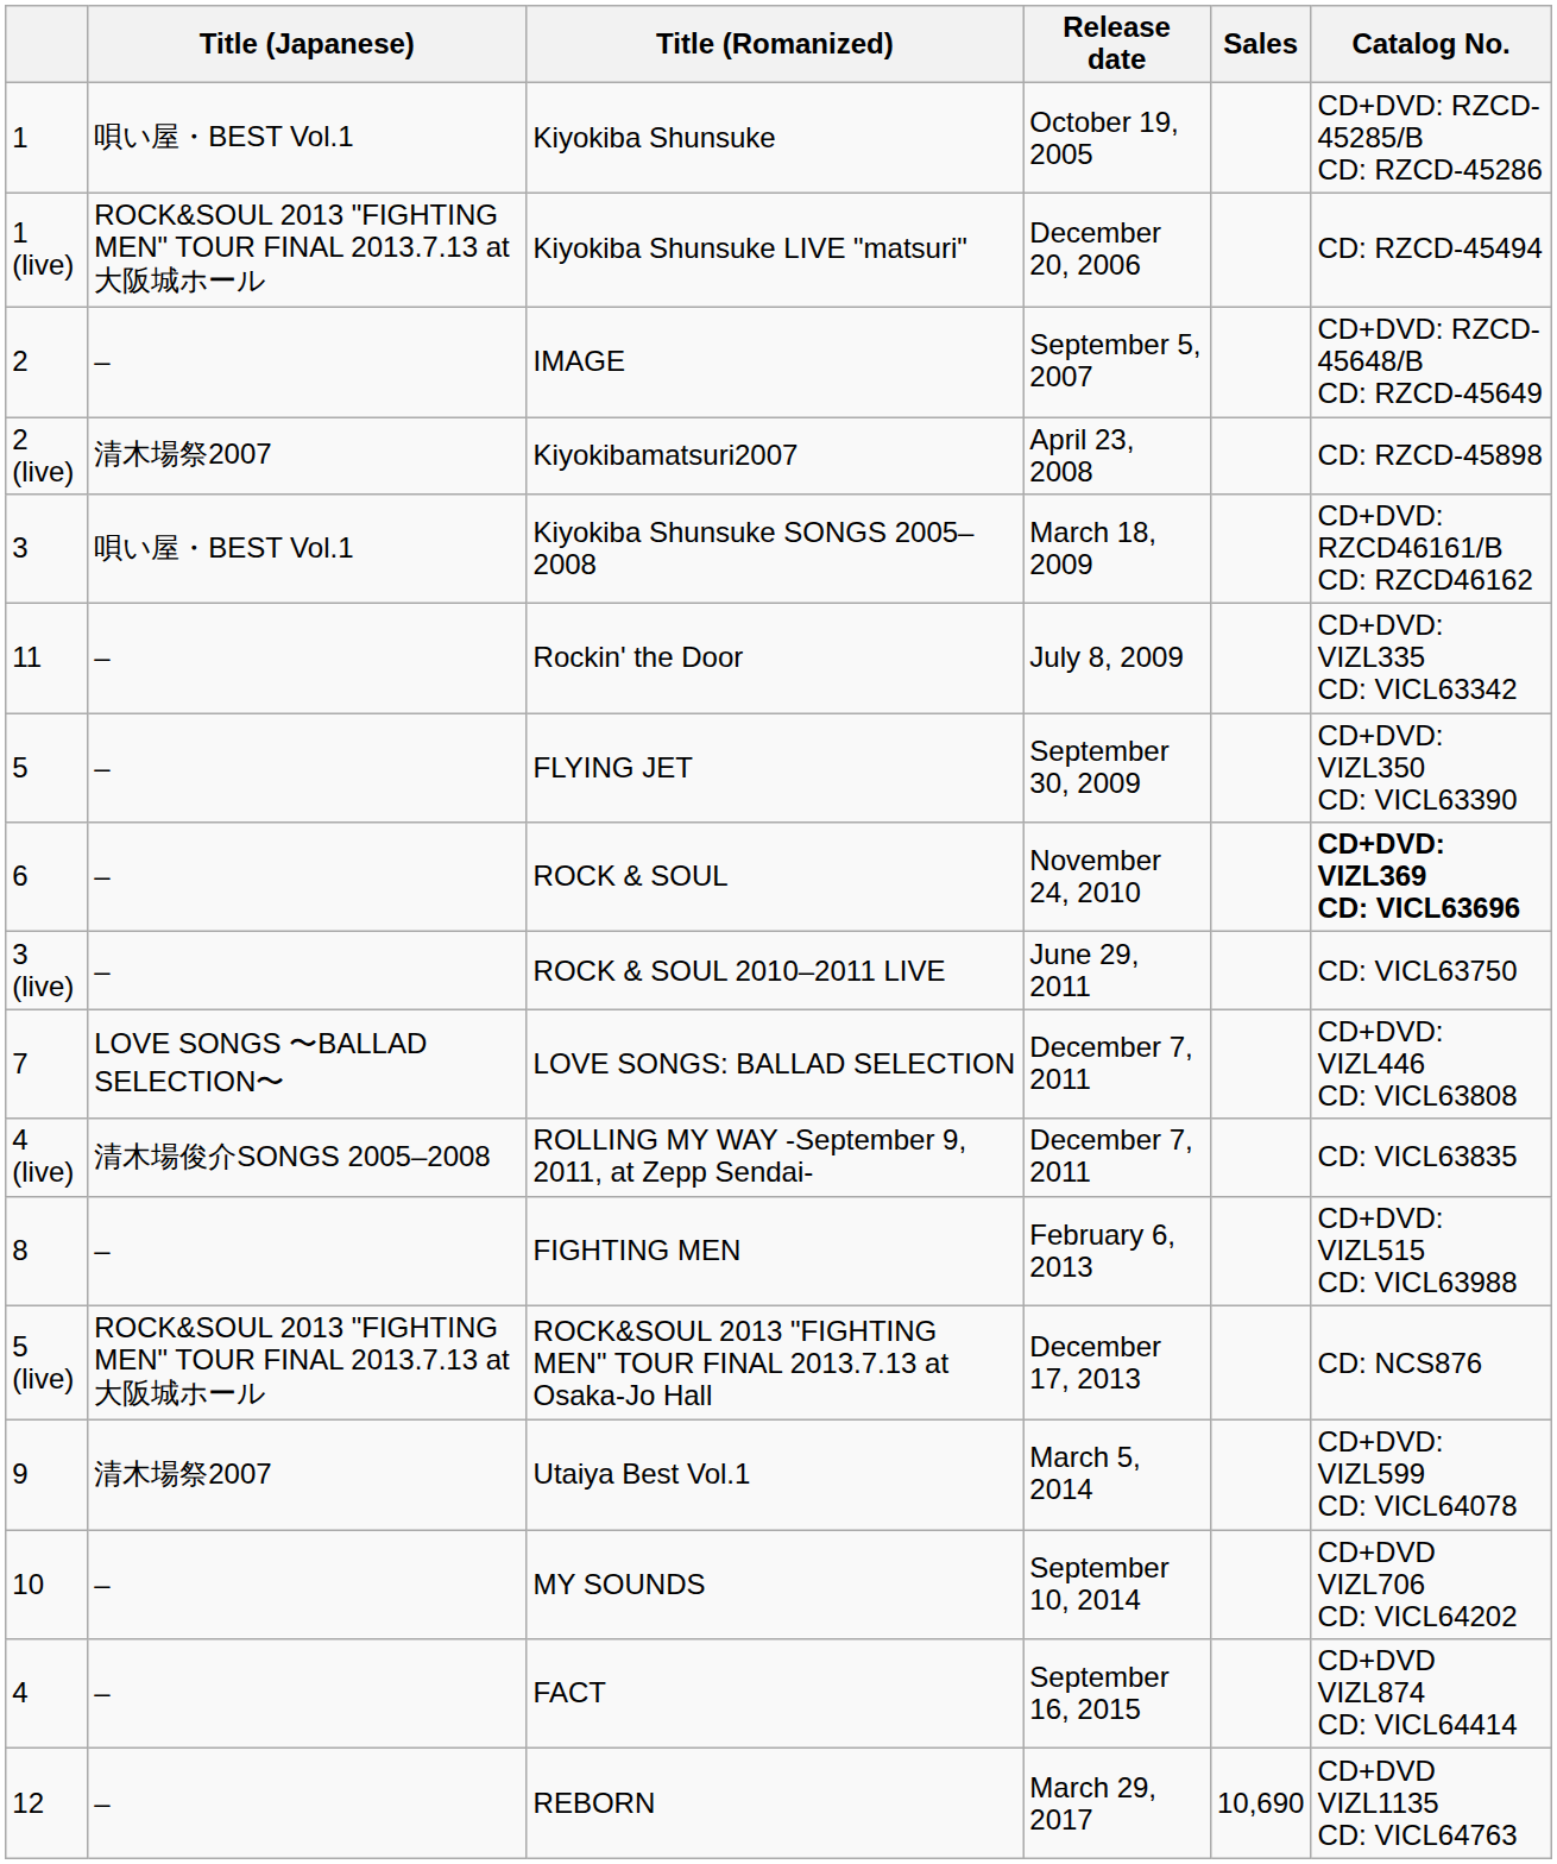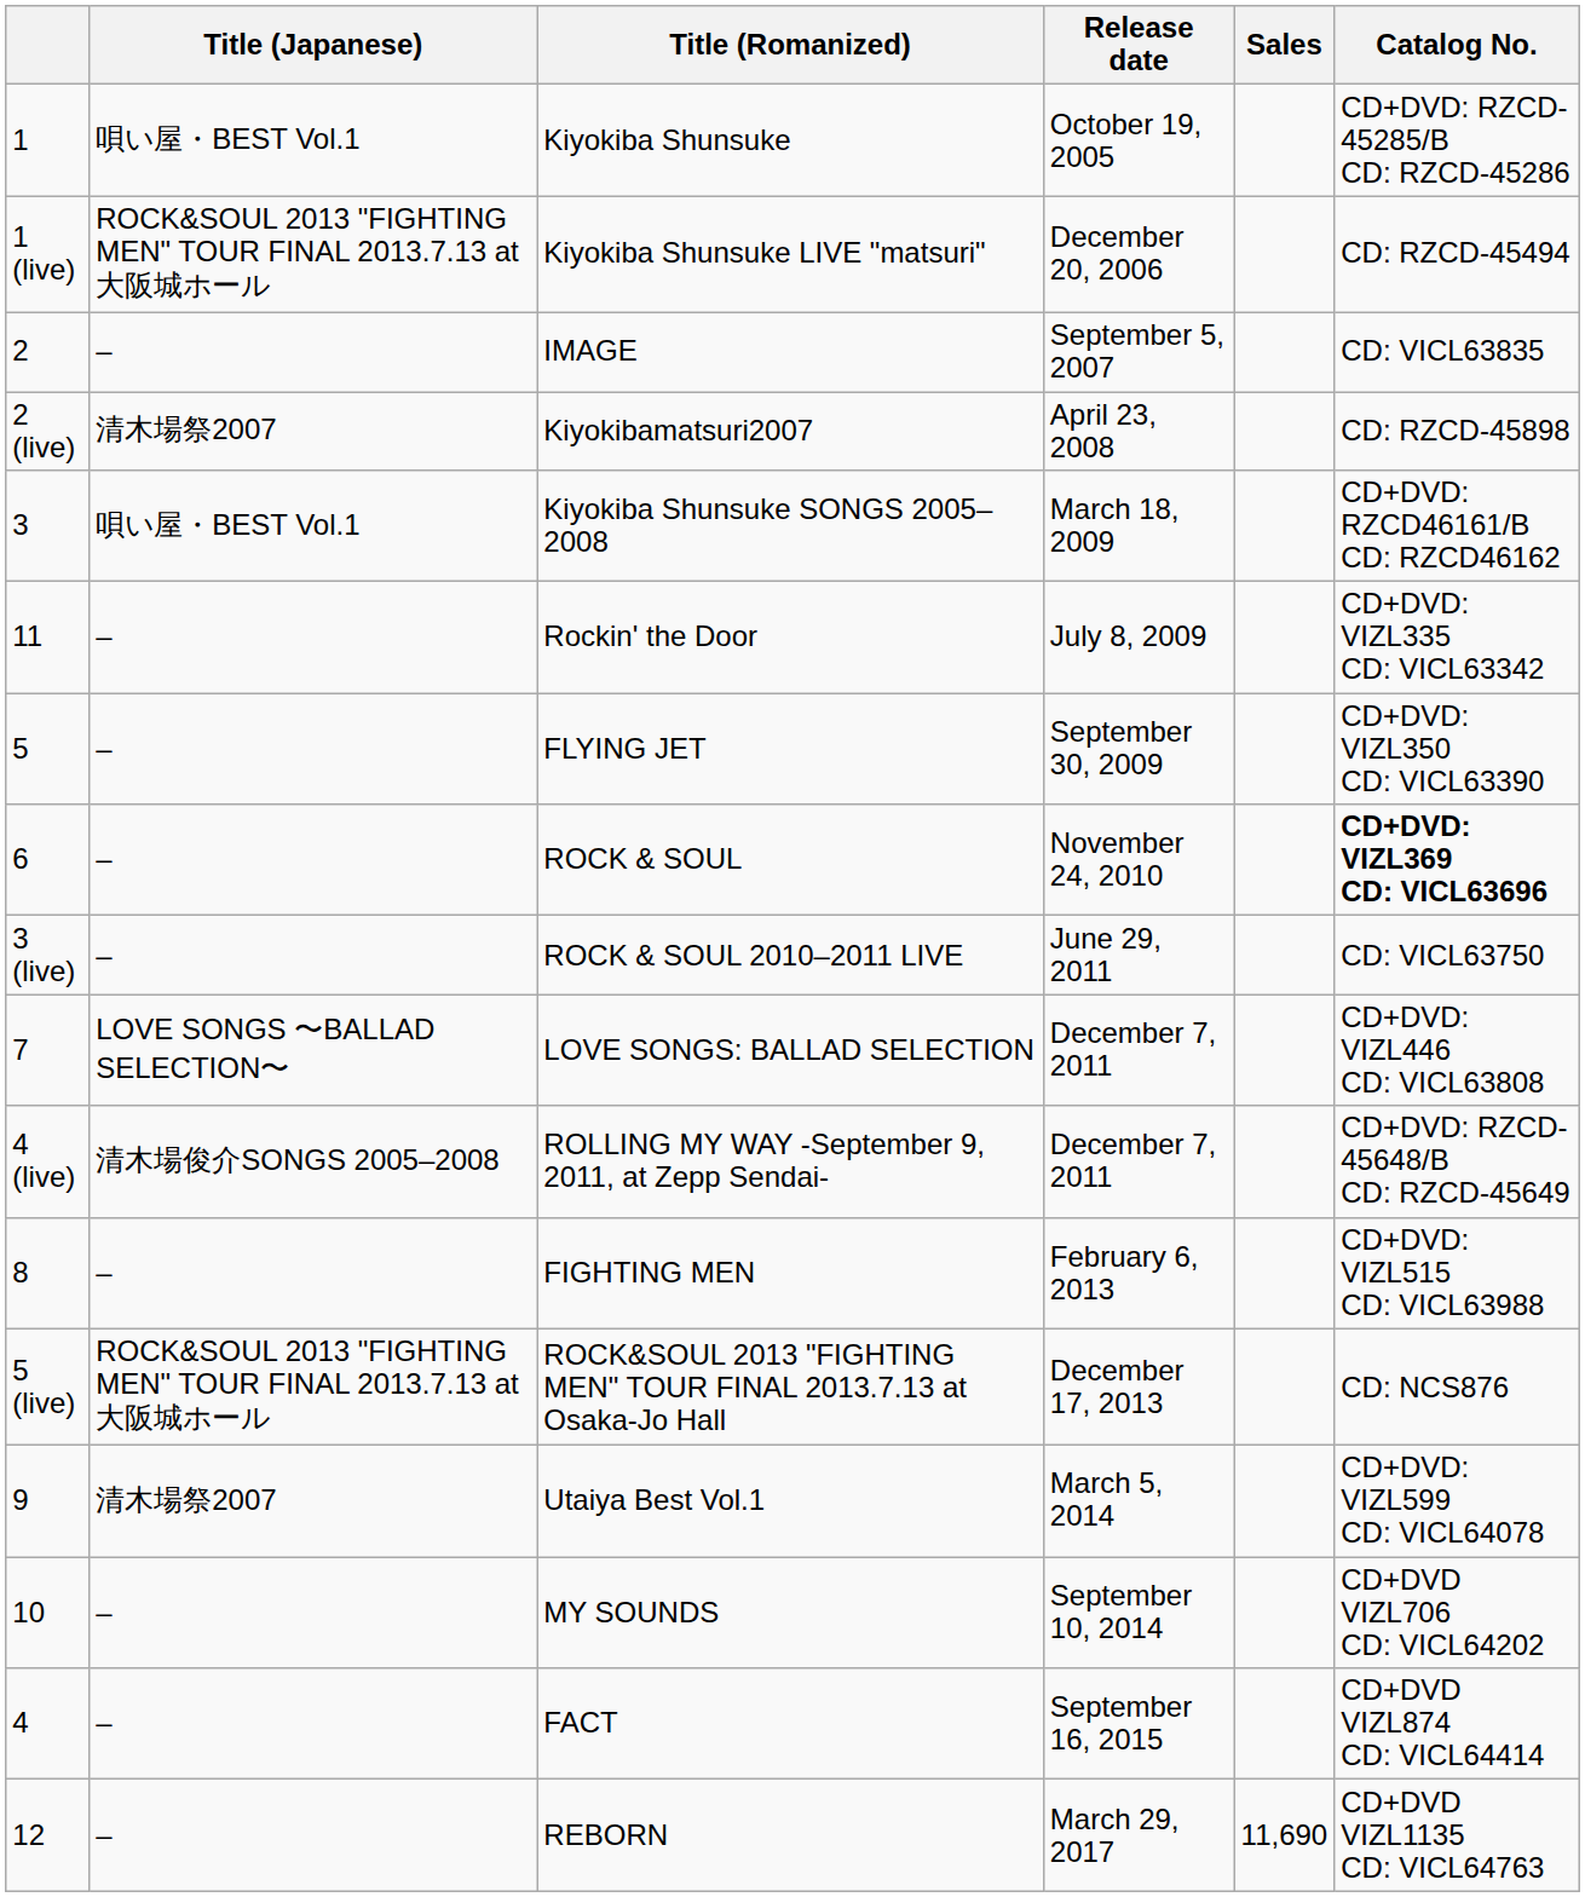IMAGE | Catalog No.: CD+DVD: RZCD-45648/B CD: RZCD-45649 -> CD: VICL63835
ROLLING MY WAY -September 9, 2011, at Zepp Sendai- | Catalog No.: CD: VICL63835 -> CD+DVD: RZCD-45648/B CD: RZCD-45649
REBORN | Sales: 10,690 -> 11,690
